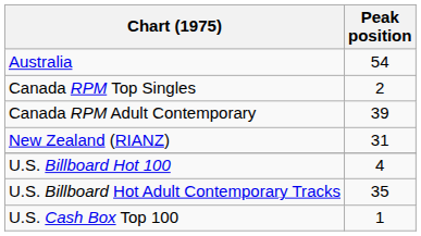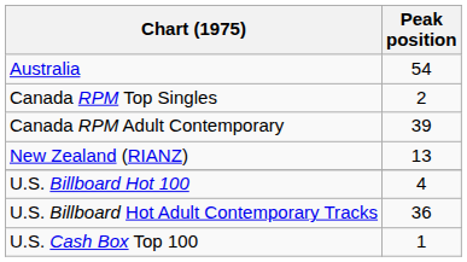New Zealand (RIANZ) | Peak position: 31 -> 13
U.S. Billboard Hot Adult Contemporary Tracks | Peak position: 35 -> 36
